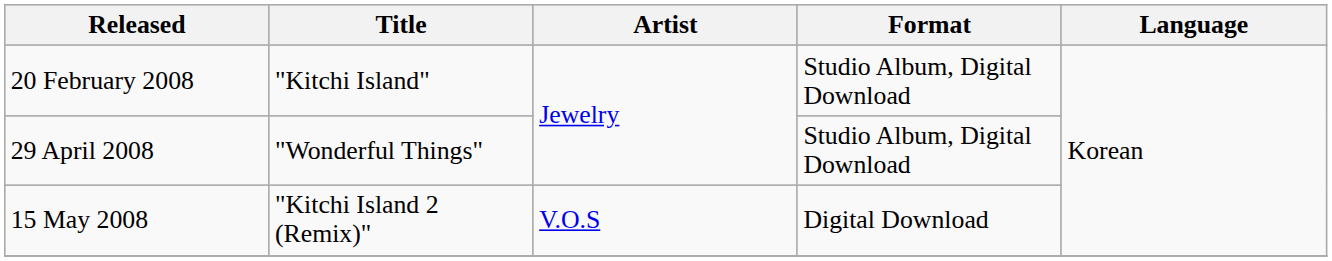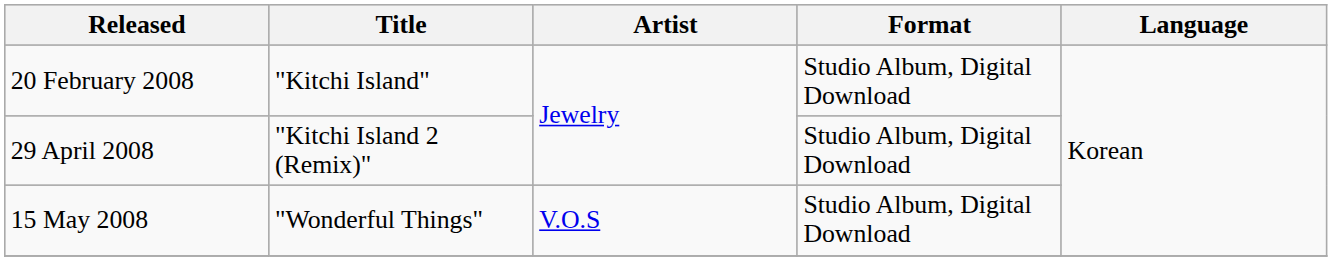29 April 2008 | Title: "Wonderful Things" -> "Kitchi Island 2 (Remix)"
15 May 2008 | Title: "Kitchi Island 2 (Remix)" -> "Wonderful Things"
15 May 2008 | Format: Digital Download -> Studio Album, Digital Download
